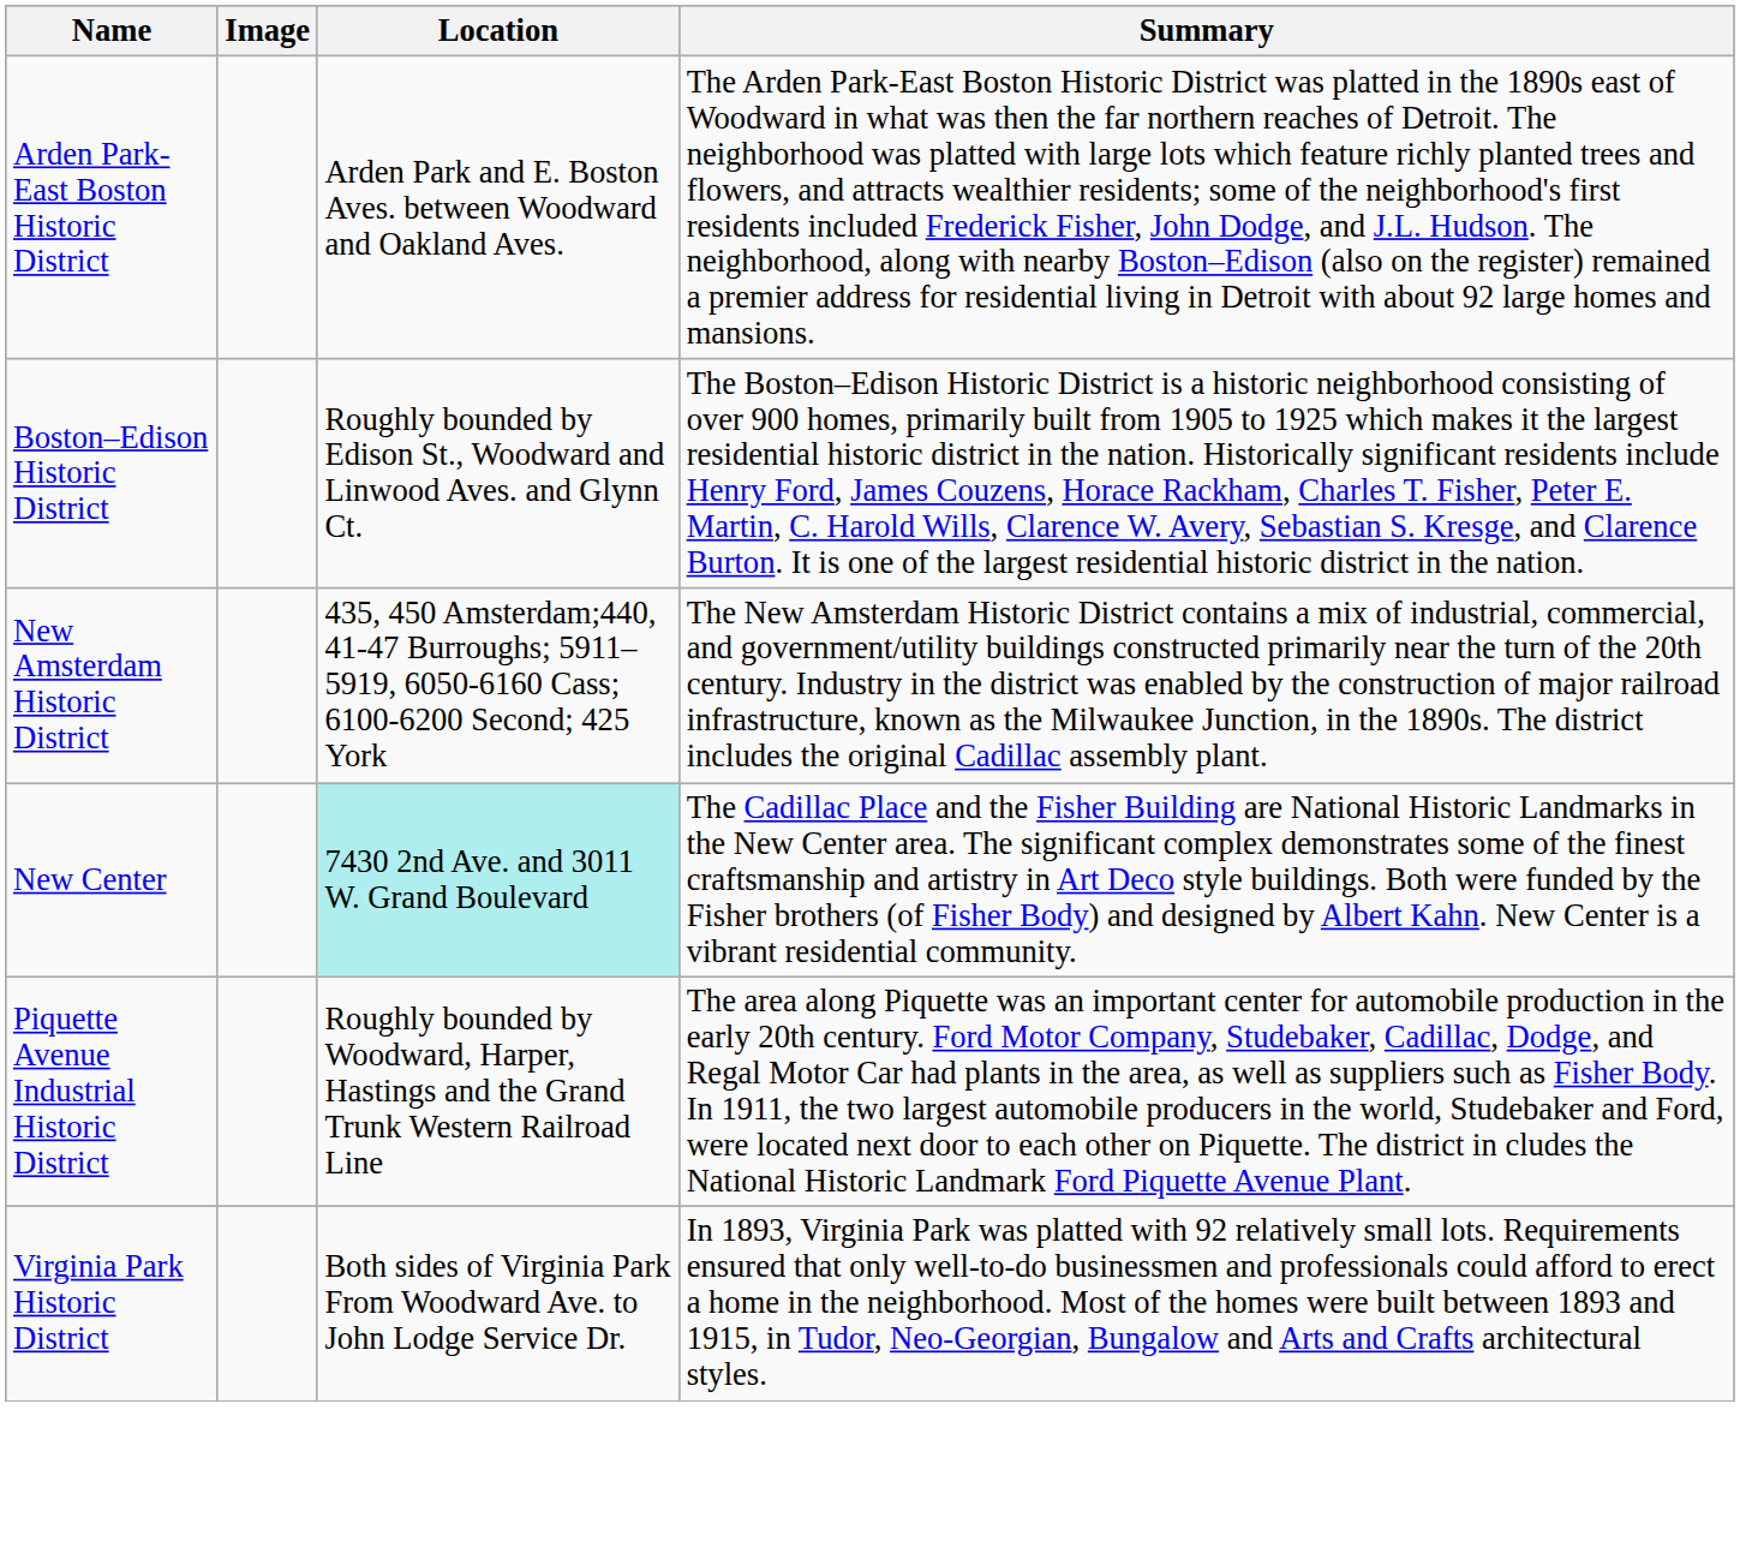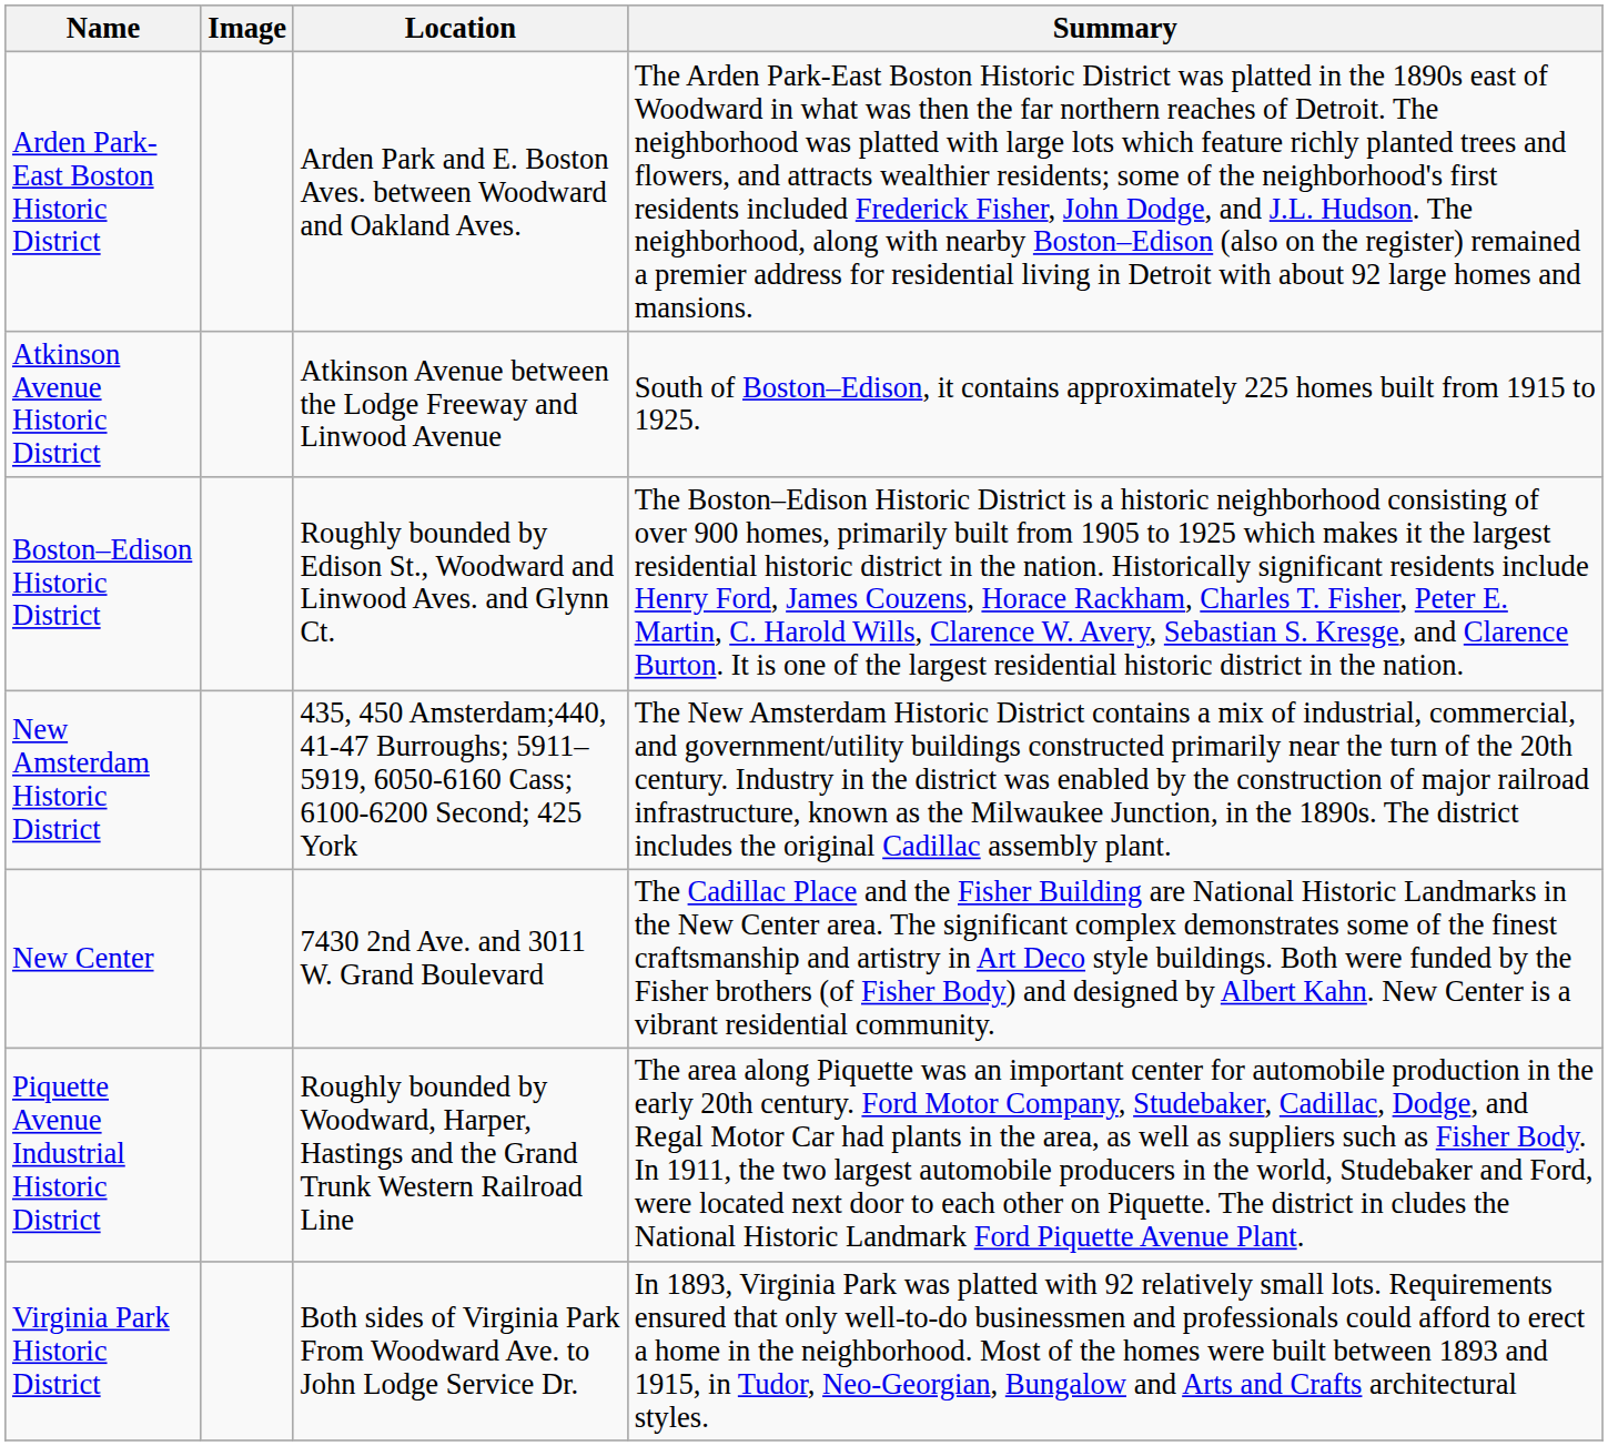+ row: Atkinson Avenue Historic District | Atkinson Avenue between the Lodge Freeway and Linwood Avenue | South of Boston–Edison, it contains approximately 225 homes built from 1915 to 1925.
New Center | Location: paleturquoise background -> no background
